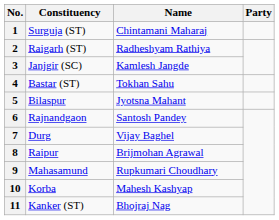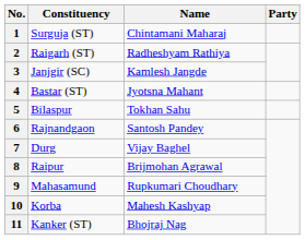4 | Name: Tokhan Sahu -> Jyotsna Mahant
5 | Name: Jyotsna Mahant -> Tokhan Sahu
